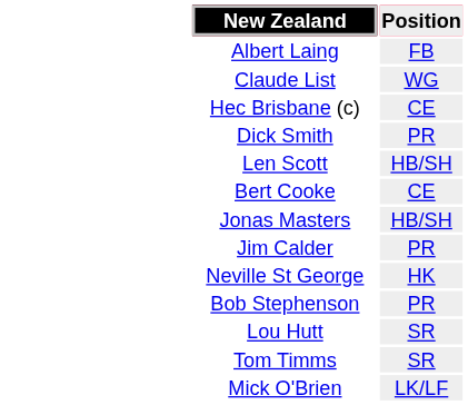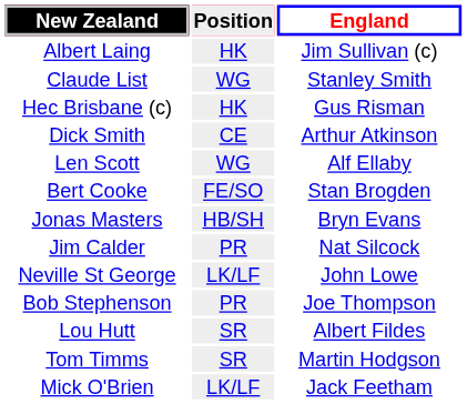+ column: England | Jim Sullivan (c) | Stanley Smith | Gus Risman | Arthur Atkinson | Alf Ellaby | Stan Brogden | Bryn Evans | Nat Silcock | John Lowe | Joe Thompson | Albert Fildes | Martin Hodgson | Jack Feetham
Albert Laing | Position: FB -> HK
Hec Brisbane (c) | Position: CE -> HK
Dick Smith | Position: PR -> CE
Len Scott | Position: HB/SH -> WG
Bert Cooke | Position: CE -> FE/SO
Neville St George | Position: HK -> LK/LF
